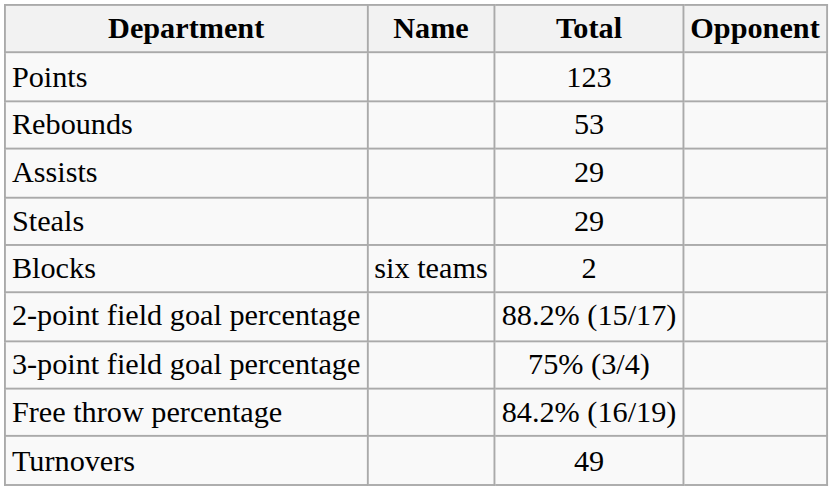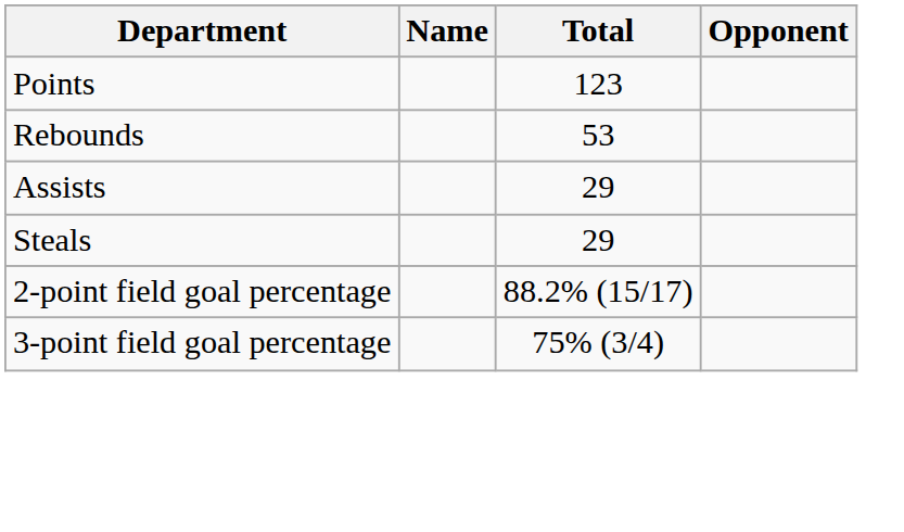- row: Blocks | six teams | 2
- row: Free throw percentage | 84.2% (16/19)
- row: Turnovers | 49
